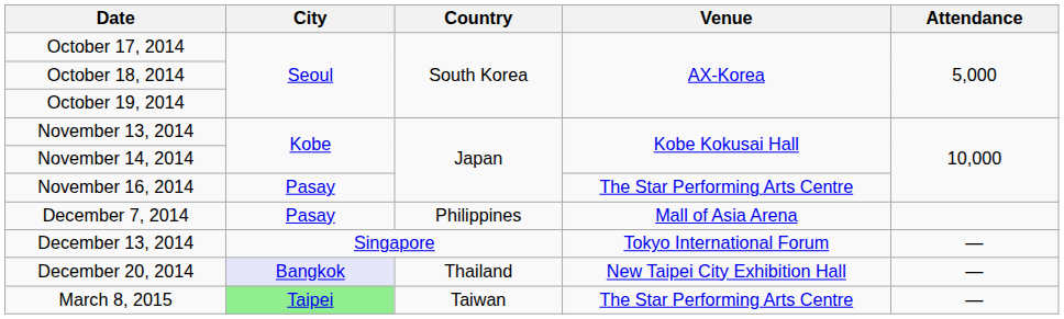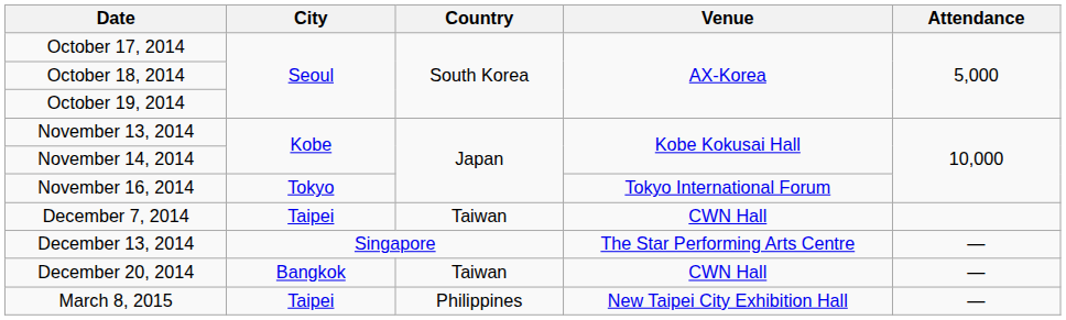November 16, 2014 | City: Pasay -> Tokyo
November 16, 2014 | Venue: The Star Performing Arts Centre -> Tokyo International Forum
December 7, 2014 | City: Pasay -> Taipei
December 7, 2014 | Country: Philippines -> Taiwan
December 7, 2014 | Venue: Mall of Asia Arena -> CWN Hall
December 13, 2014 | Venue: Tokyo International Forum -> The Star Performing Arts Centre
December 20, 2014 | City: lavender background -> no background
December 20, 2014 | Country: Thailand -> Taiwan
December 20, 2014 | Venue: New Taipei City Exhibition Hall -> CWN Hall
March 8, 2015 | City: lightgreen background -> no background
March 8, 2015 | Country: Taiwan -> Philippines
March 8, 2015 | Venue: The Star Performing Arts Centre -> New Taipei City Exhibition Hall
